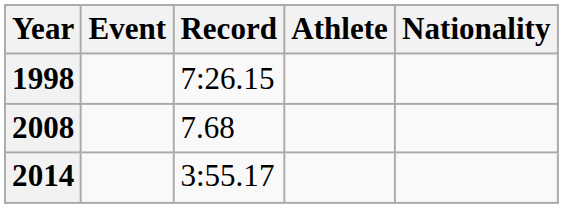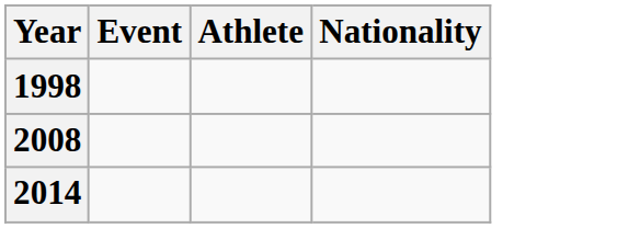- column: Record | 7:26.15 | 7.68 | 3:55.17
